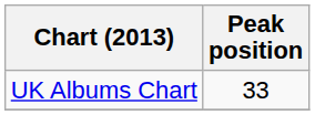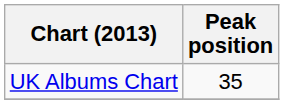UK Albums Chart | Peak position: 33 -> 35
